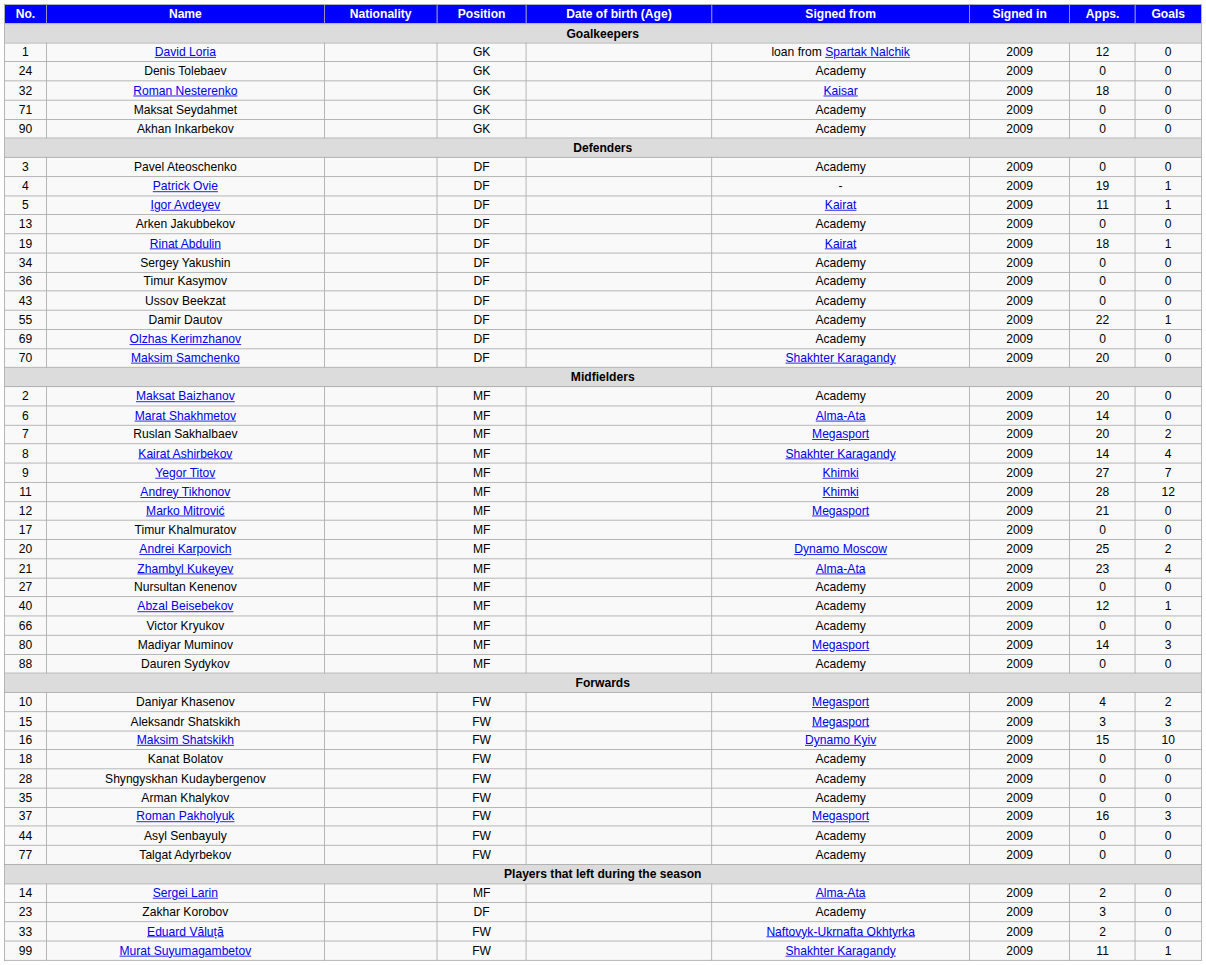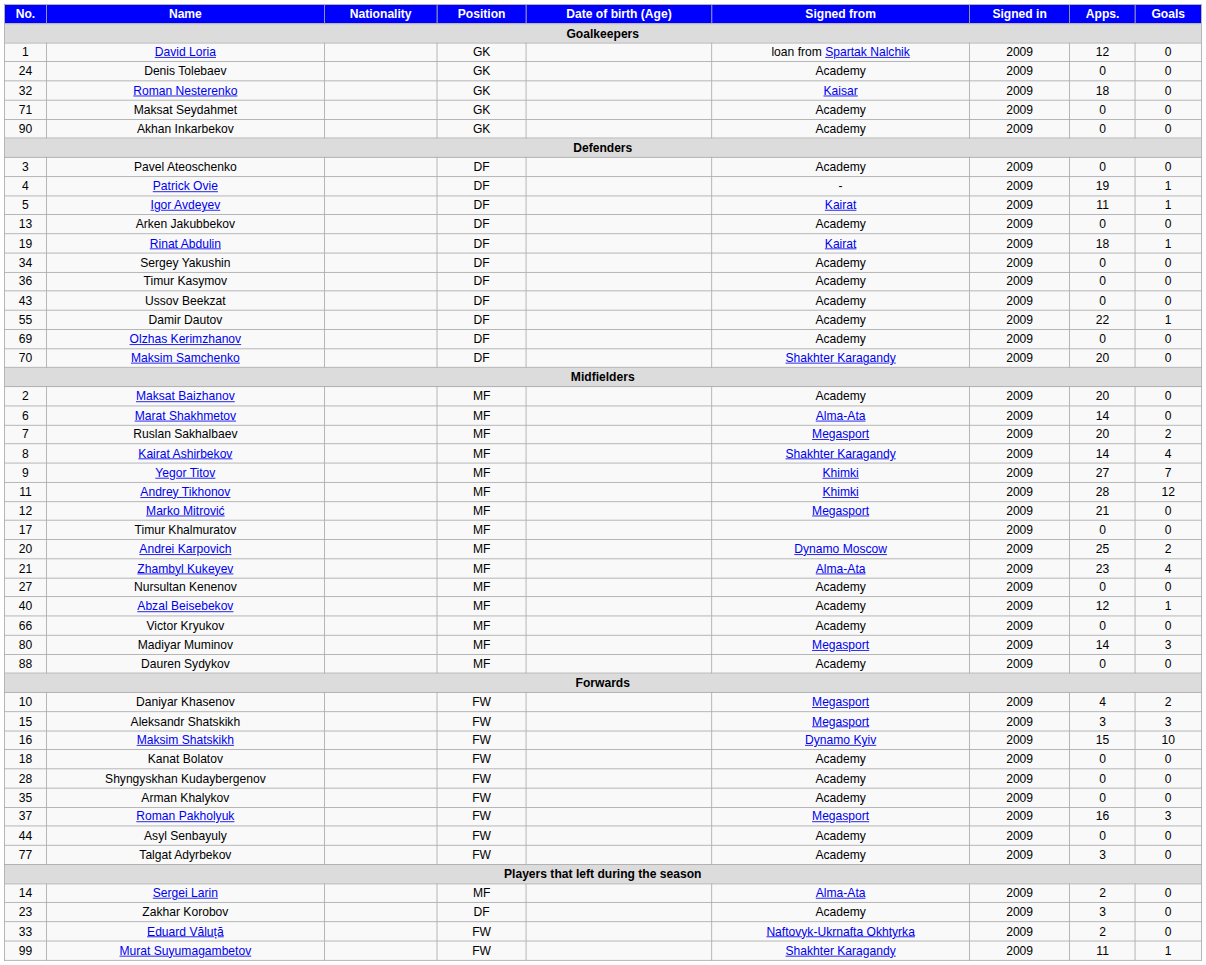Talgat Adyrbekov | Apps.: 0 -> 3
